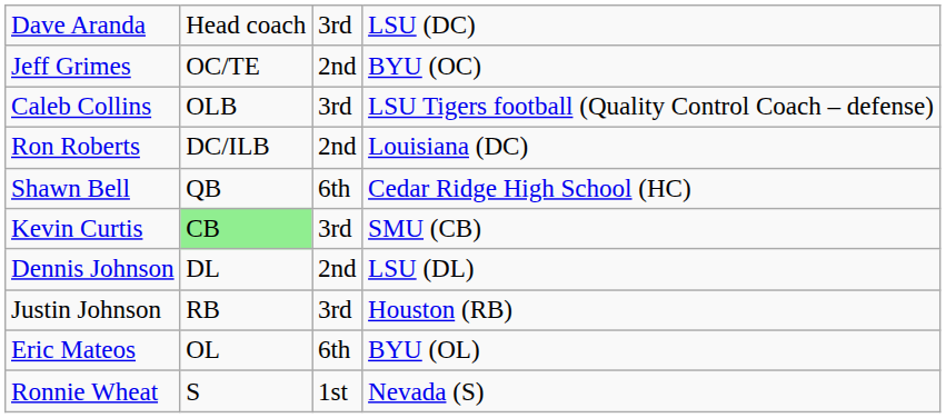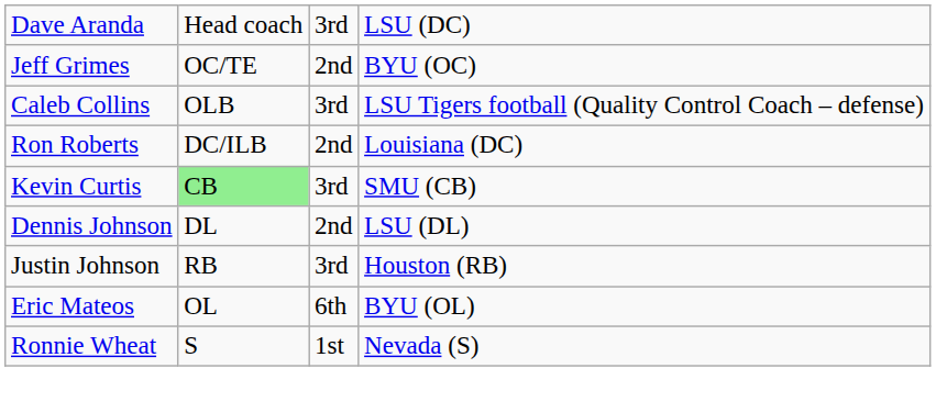- row: Shawn Bell | QB | 6th | Cedar Ridge High School (HC)
